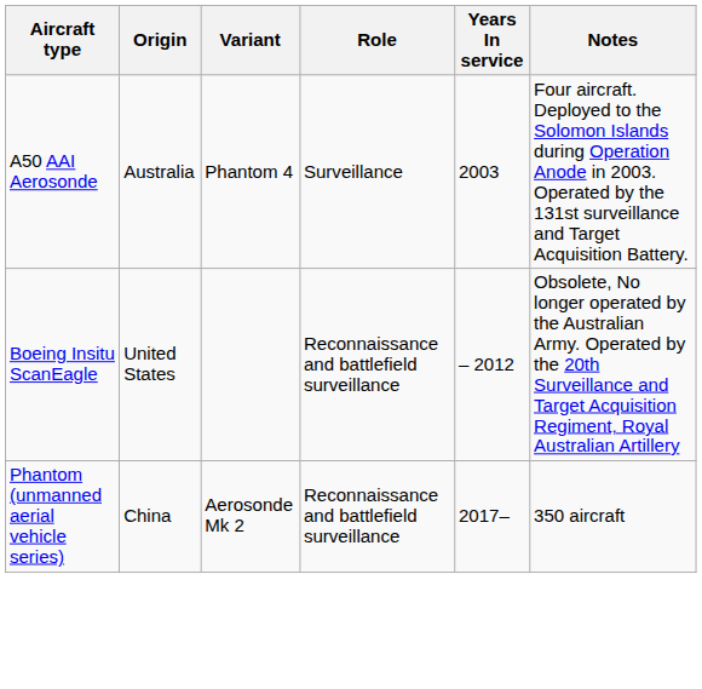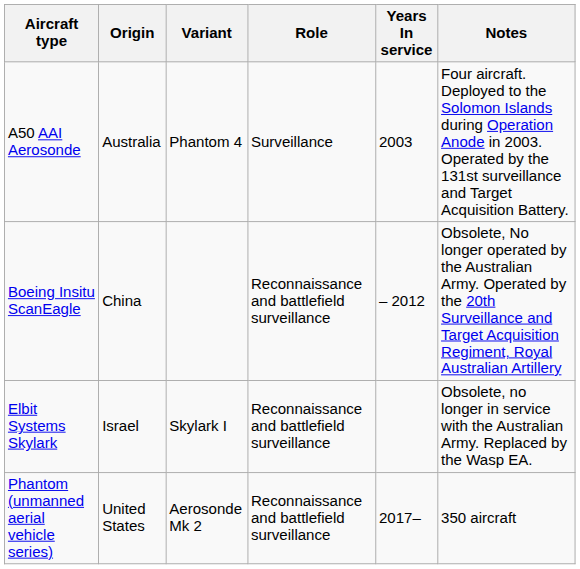Boeing Insitu ScanEagle | Origin: United States -> China
+ row: Elbit Systems Skylark | Israel | Skylark I | Reconnaissance and battlefield surveillance | Obsolete, no longer in service with the Australian Army. Replaced by the Wasp EA.
Phantom (unmanned aerial vehicle series) | Origin: China -> United States
